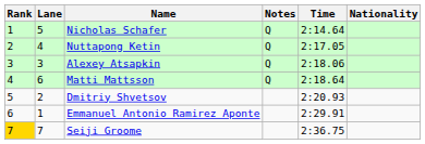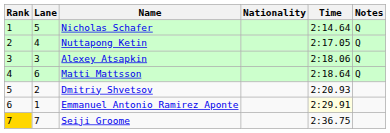columns swapped: Nationality <-> Notes
Emmanuel Antonio Ramirez Aponte | Time: no background -> lightyellow background
